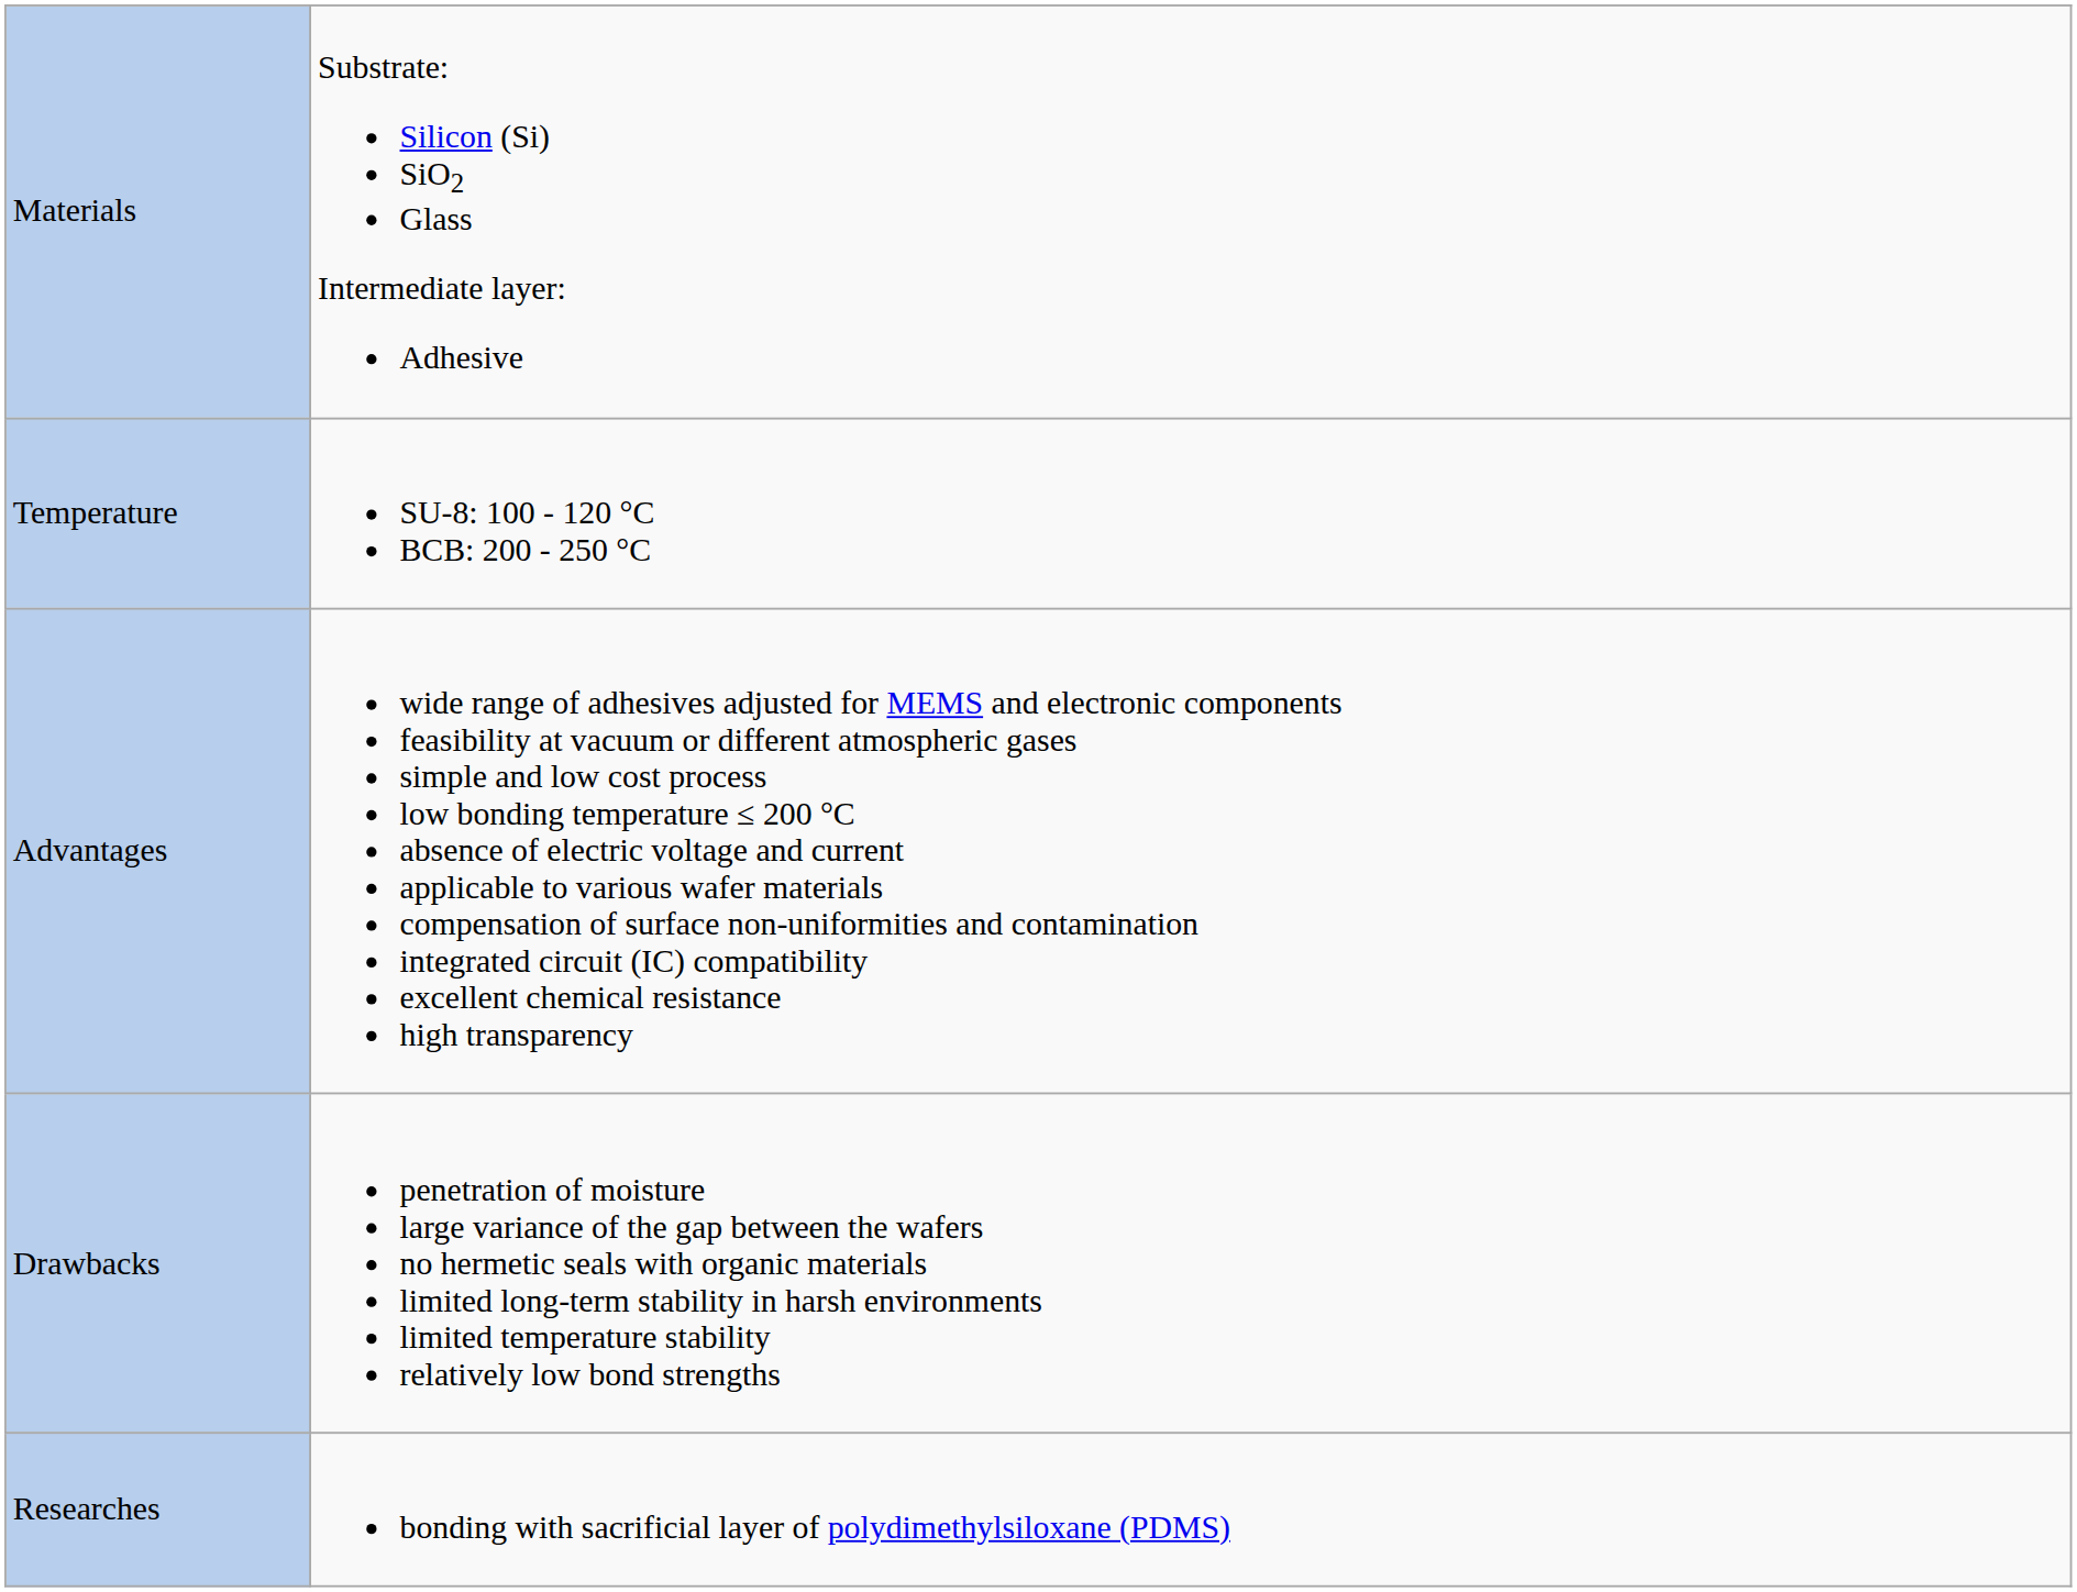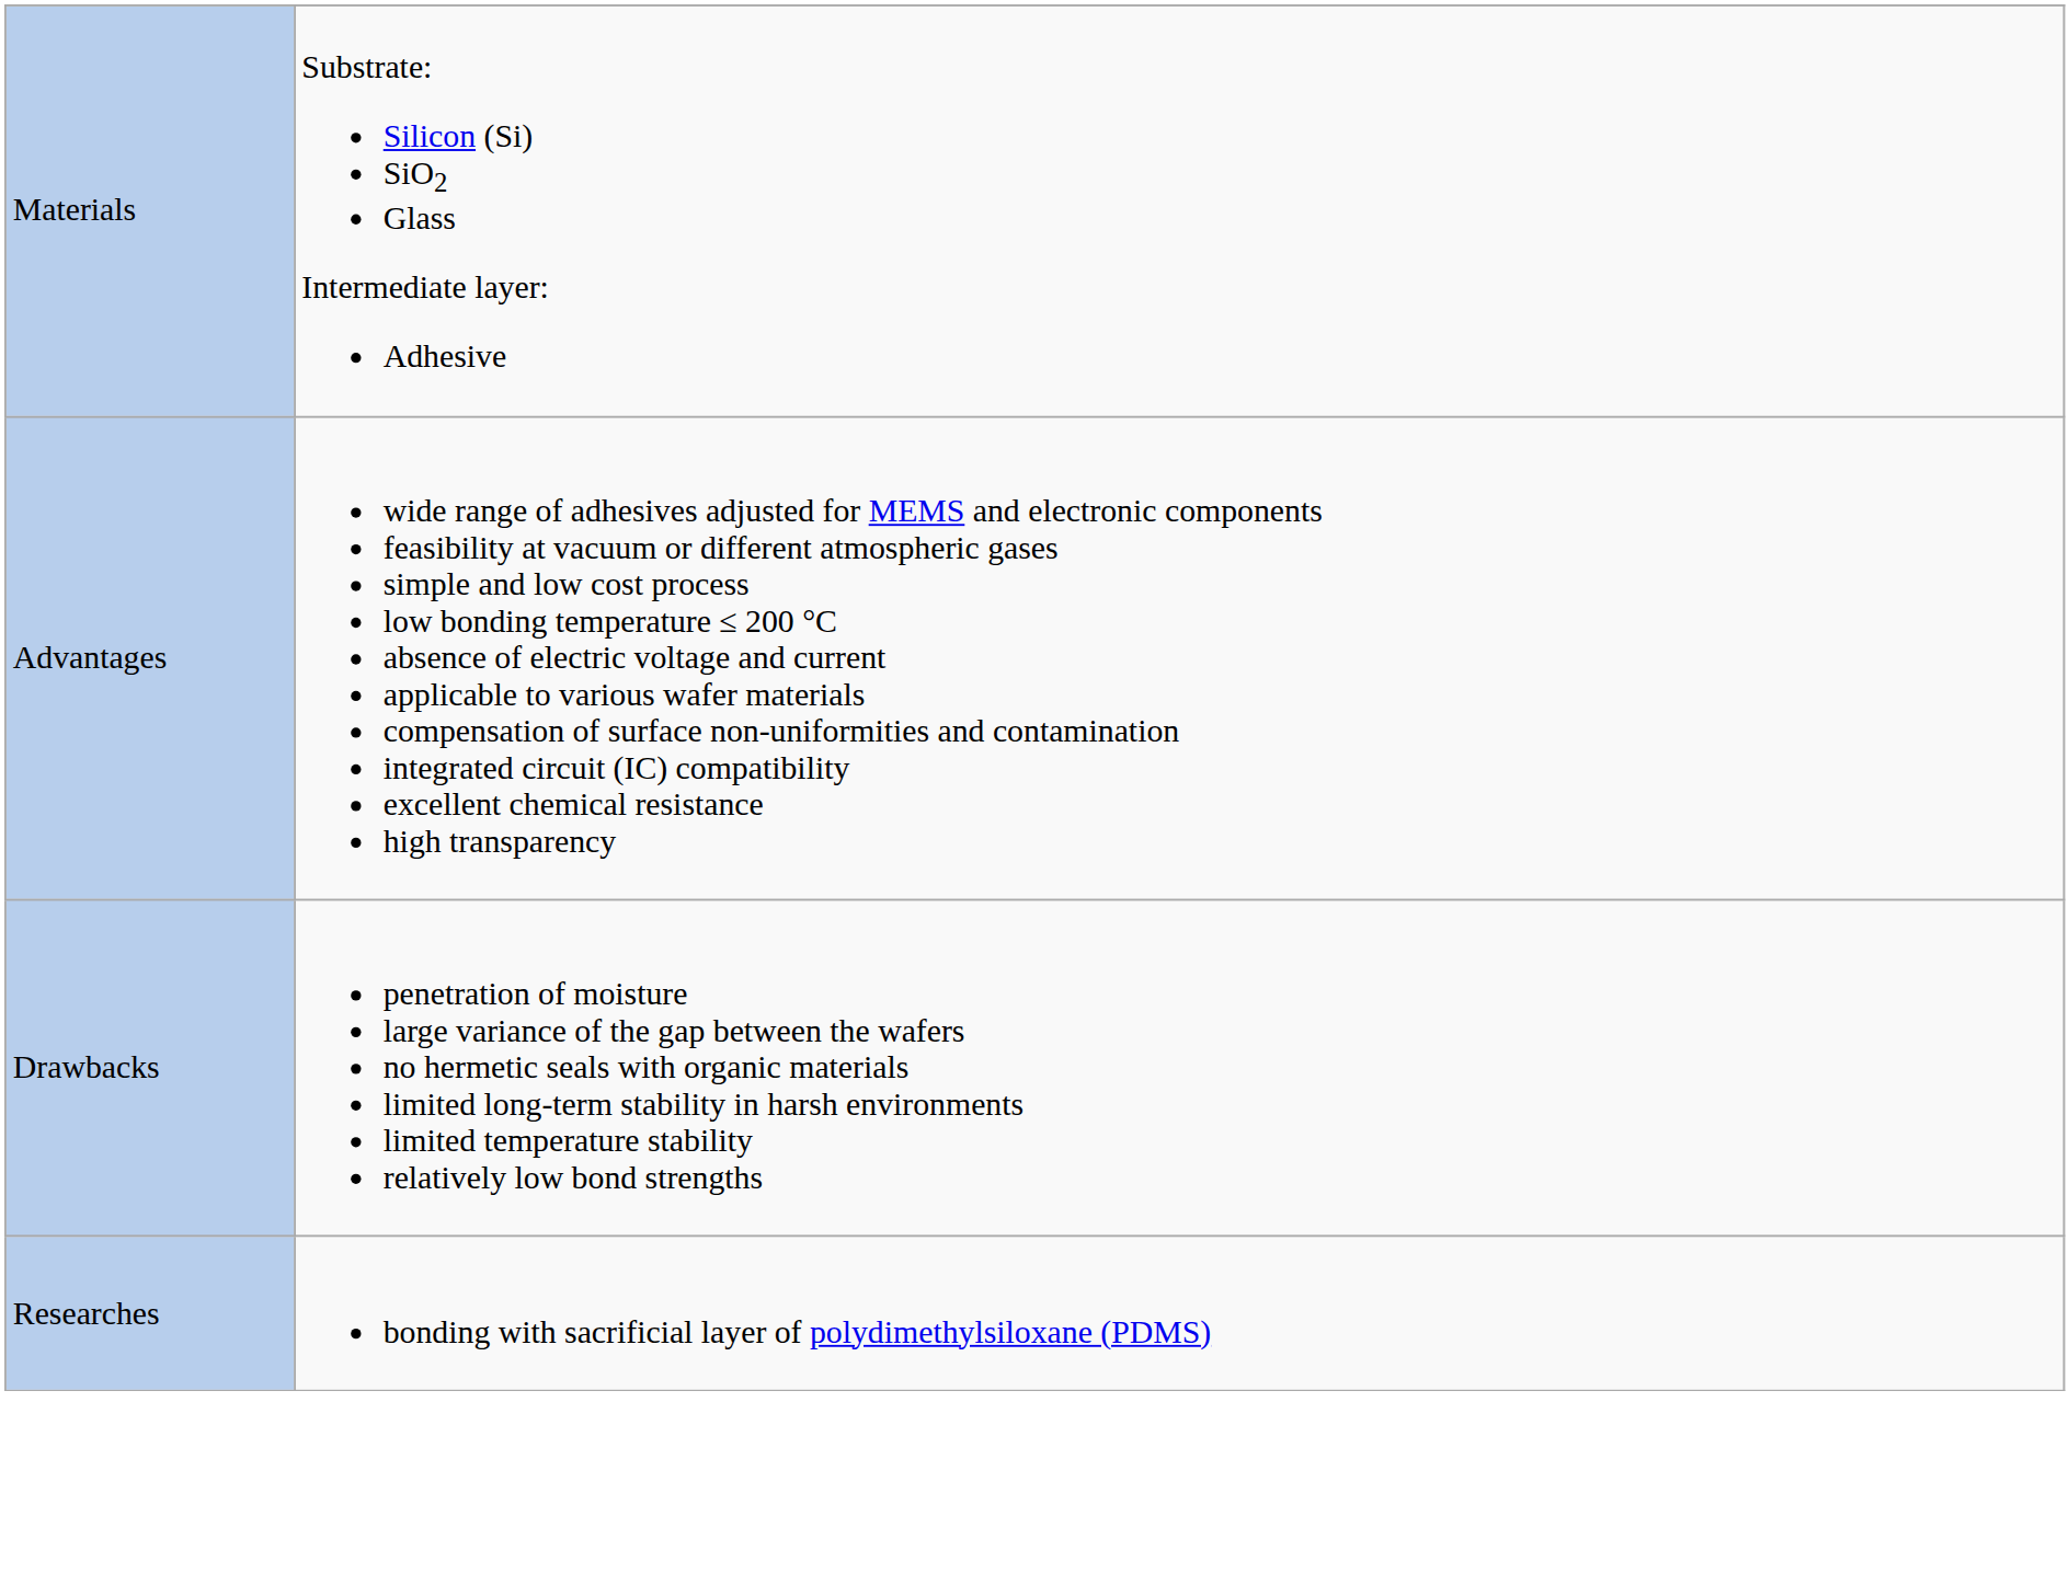- row: Temperature | SU-8: 100 - 120 °C BCB: 200 - 250 °C
